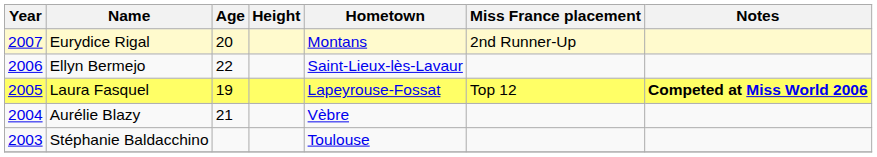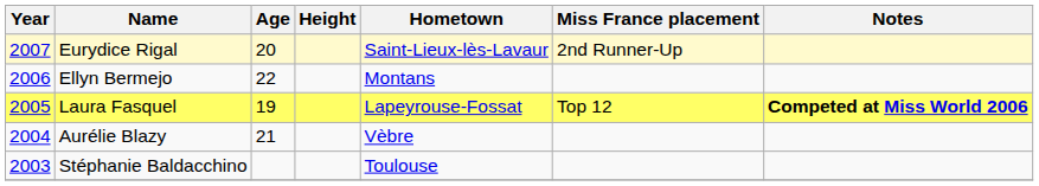Eurydice Rigal | Hometown: Montans -> Saint-Lieux-lès-Lavaur
Ellyn Bermejo | Hometown: Saint-Lieux-lès-Lavaur -> Montans
